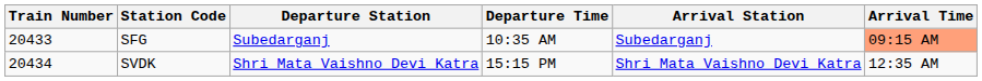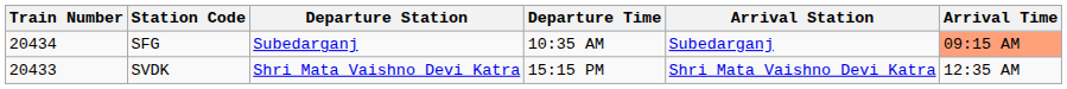SFG | Train Number: 20433 -> 20434
SVDK | Train Number: 20434 -> 20433
